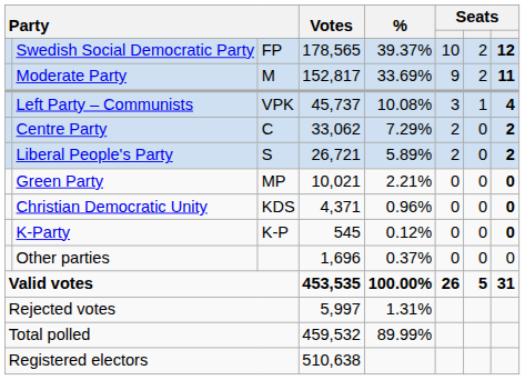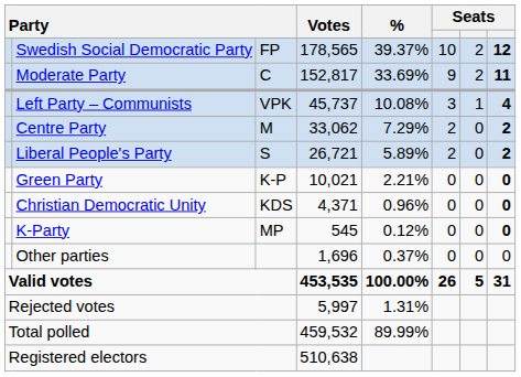Moderate Party | column 3: M -> C
Centre Party | column 3: C -> M
Green Party | column 3: MP -> K-P
K-Party | column 3: K-P -> MP
